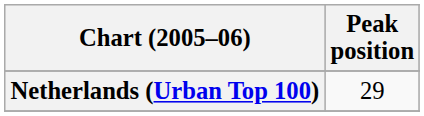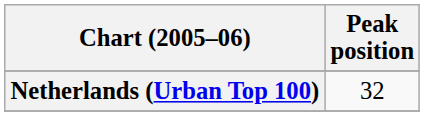Netherlands (Urban Top 100) | Peak position: 29 -> 32
